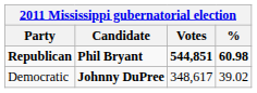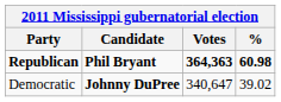Republican | Votes: 544,851 -> 364,363
Democratic | Votes: 348,617 -> 340,647
